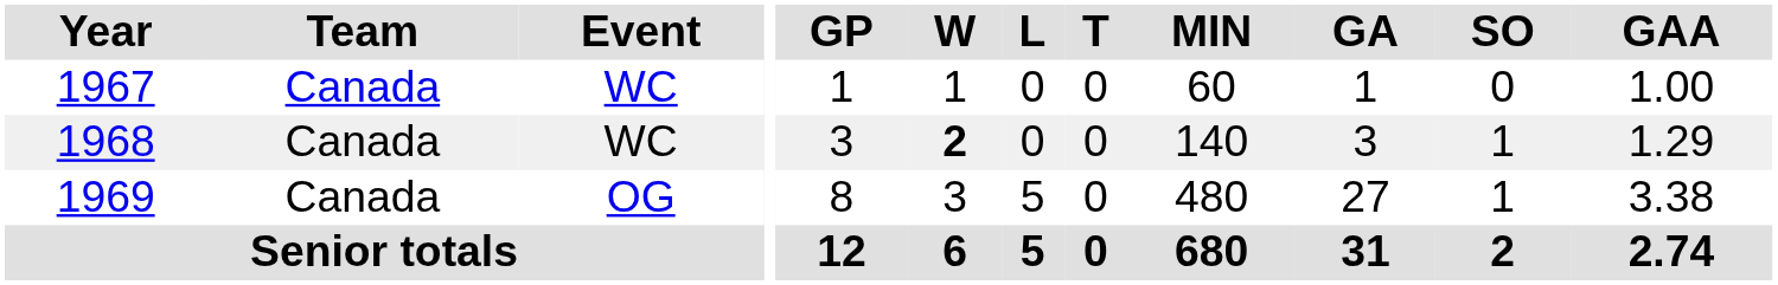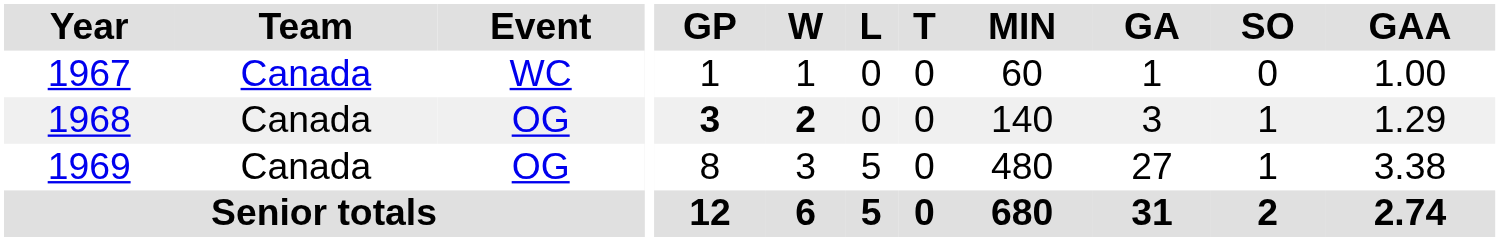1968 | Event: WC -> OG
1968 | GP: normal -> bold
